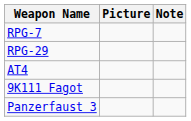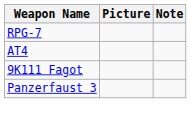- row: RPG-29
